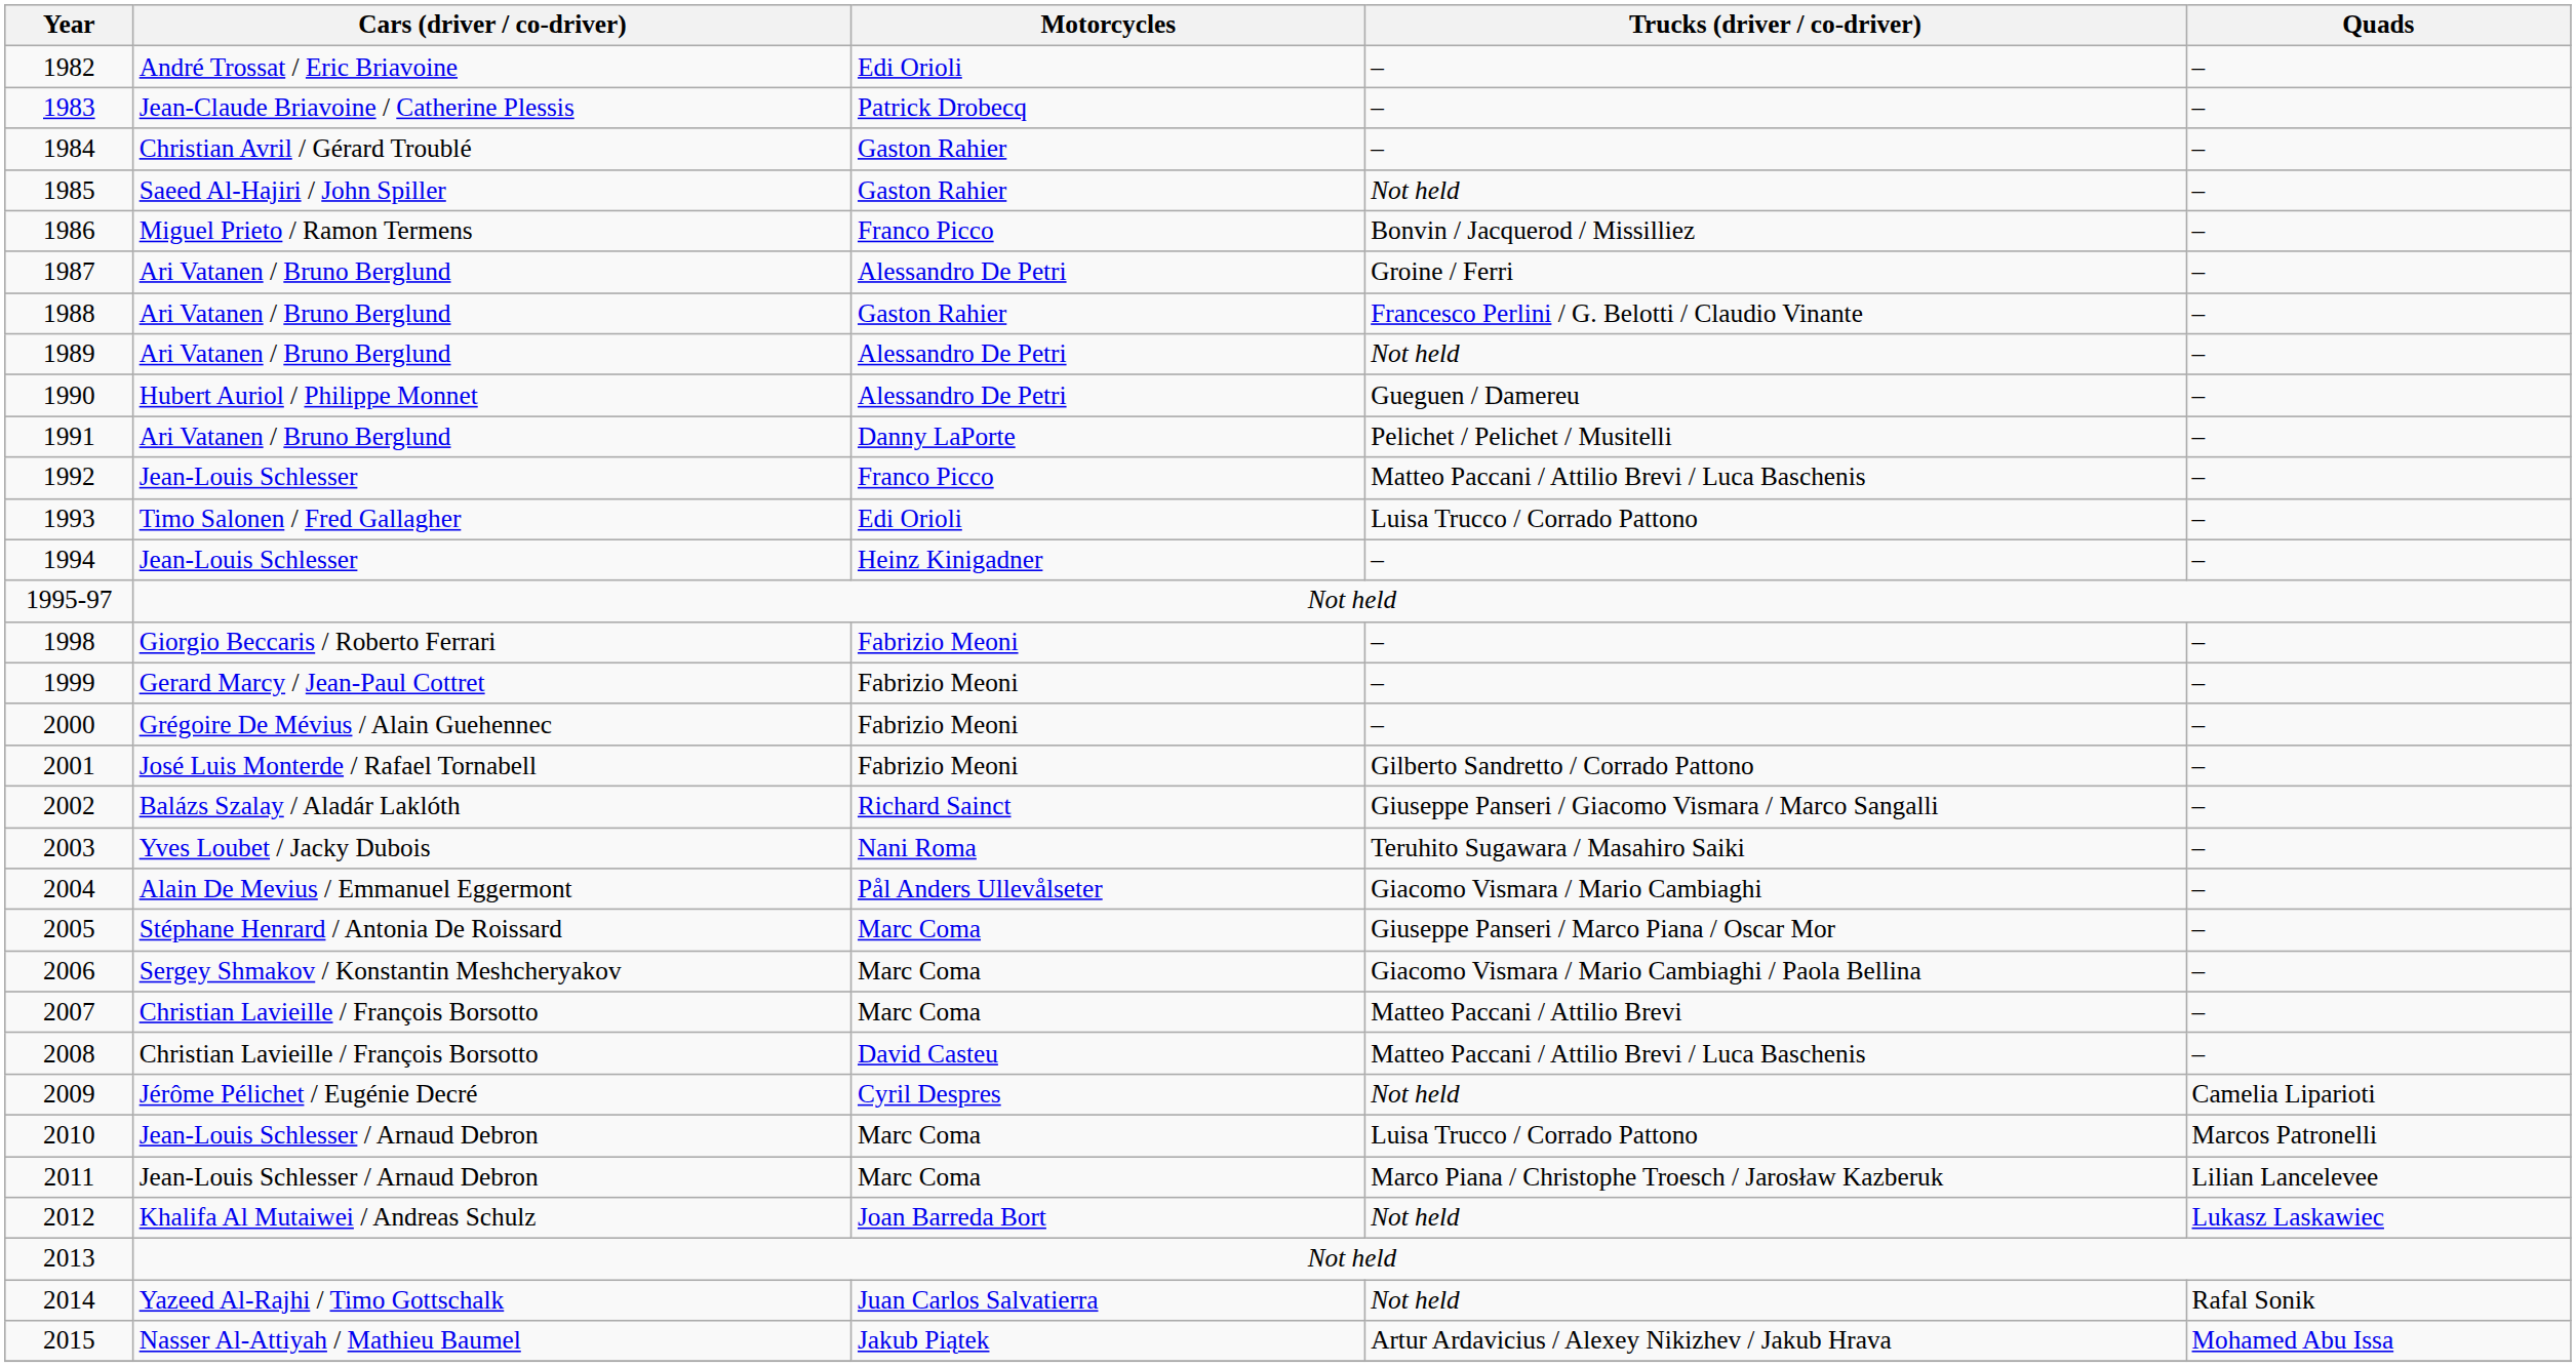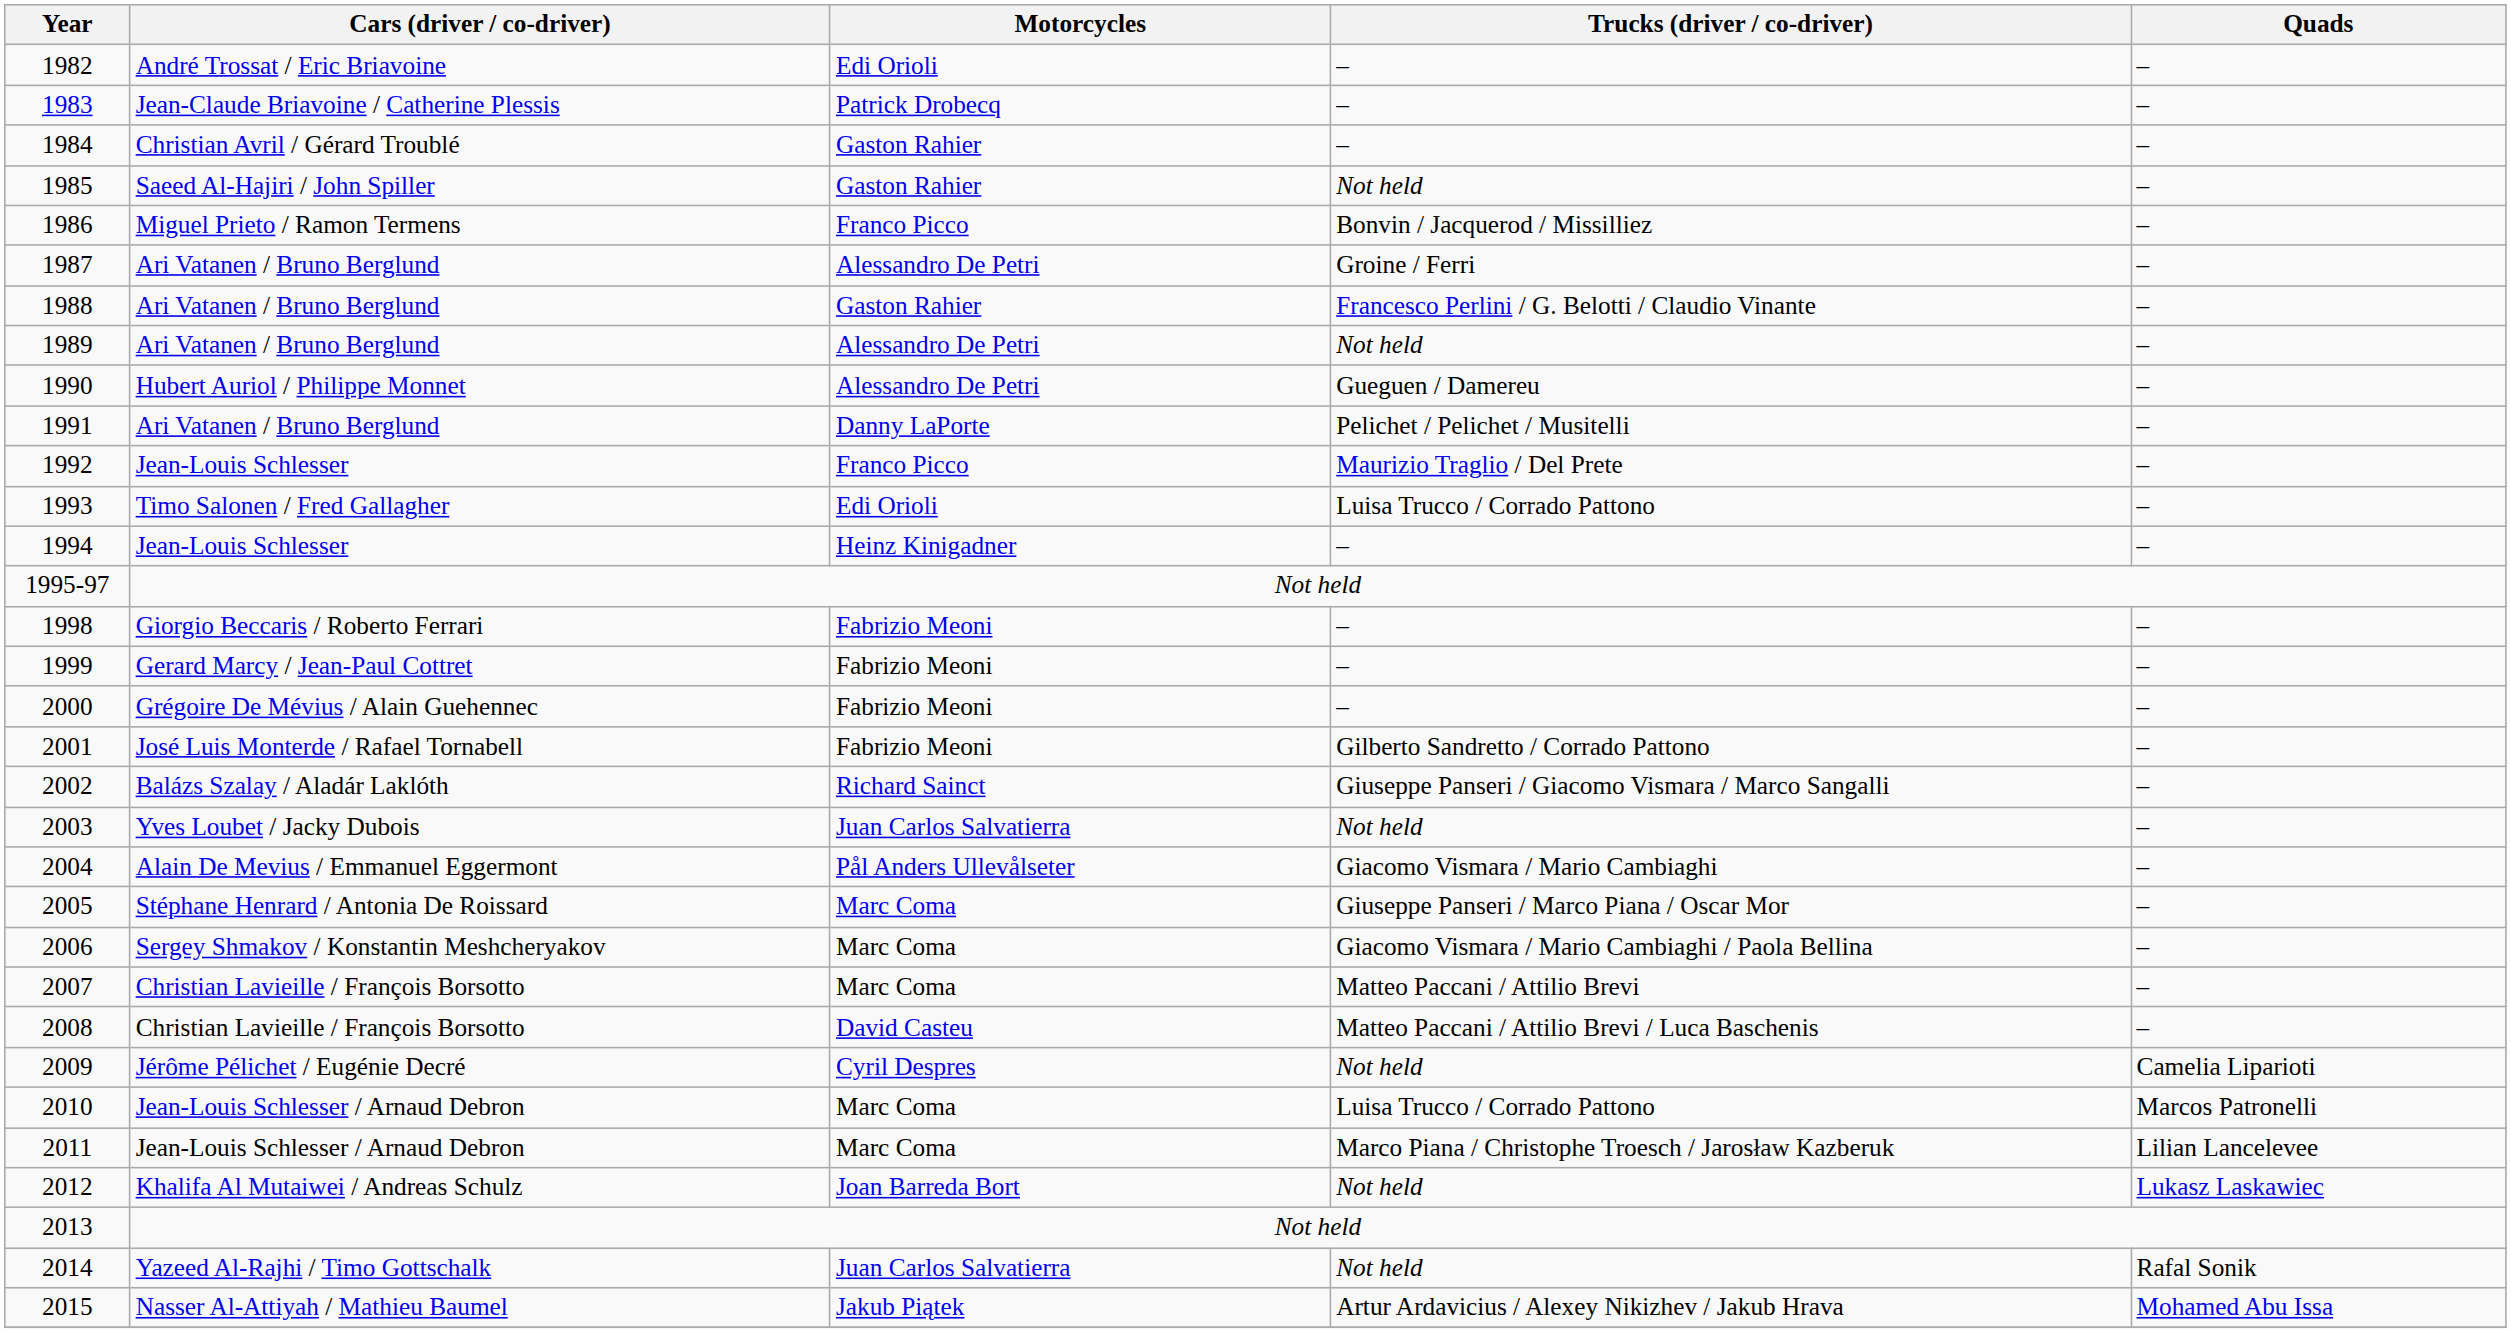1992 | Trucks (driver / co-driver): Matteo Paccani / Attilio Brevi / Luca Baschenis -> Maurizio Traglio / Del Prete
2003 | Motorcycles: Nani Roma -> Juan Carlos Salvatierra
2003 | Trucks (driver / co-driver): Teruhito Sugawara / Masahiro Saiki -> Not held
